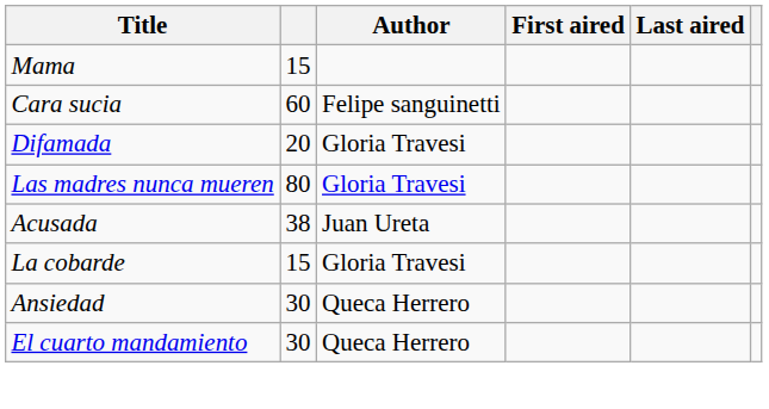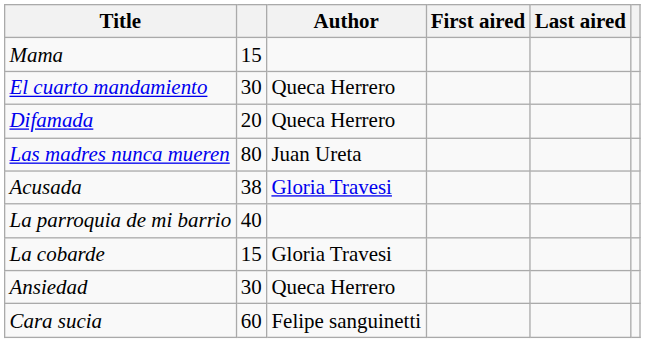rows swapped: El cuarto mandamiento <-> Cara sucia
Difamada | Author: Gloria Travesi -> Queca Herrero
Las madres nunca mueren | Author: Gloria Travesi -> Juan Ureta
Acusada | Author: Juan Ureta -> Gloria Travesi
+ row: La parroquia de mi barrio | 40
